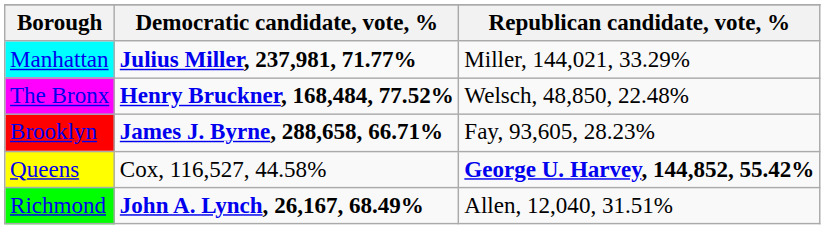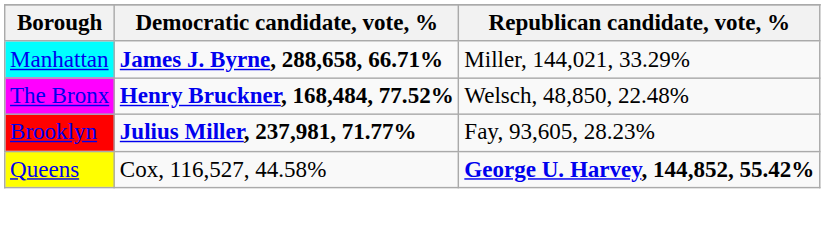Manhattan | Democratic candidate, vote, %: Julius Miller, 237,981, 71.77% -> James J. Byrne, 288,658, 66.71%
Brooklyn | Democratic candidate, vote, %: James J. Byrne, 288,658, 66.71% -> Julius Miller, 237,981, 71.77%
- row: Richmond | John A. Lynch, 26,167, 68.49% | Allen, 12,040, 31.51%
